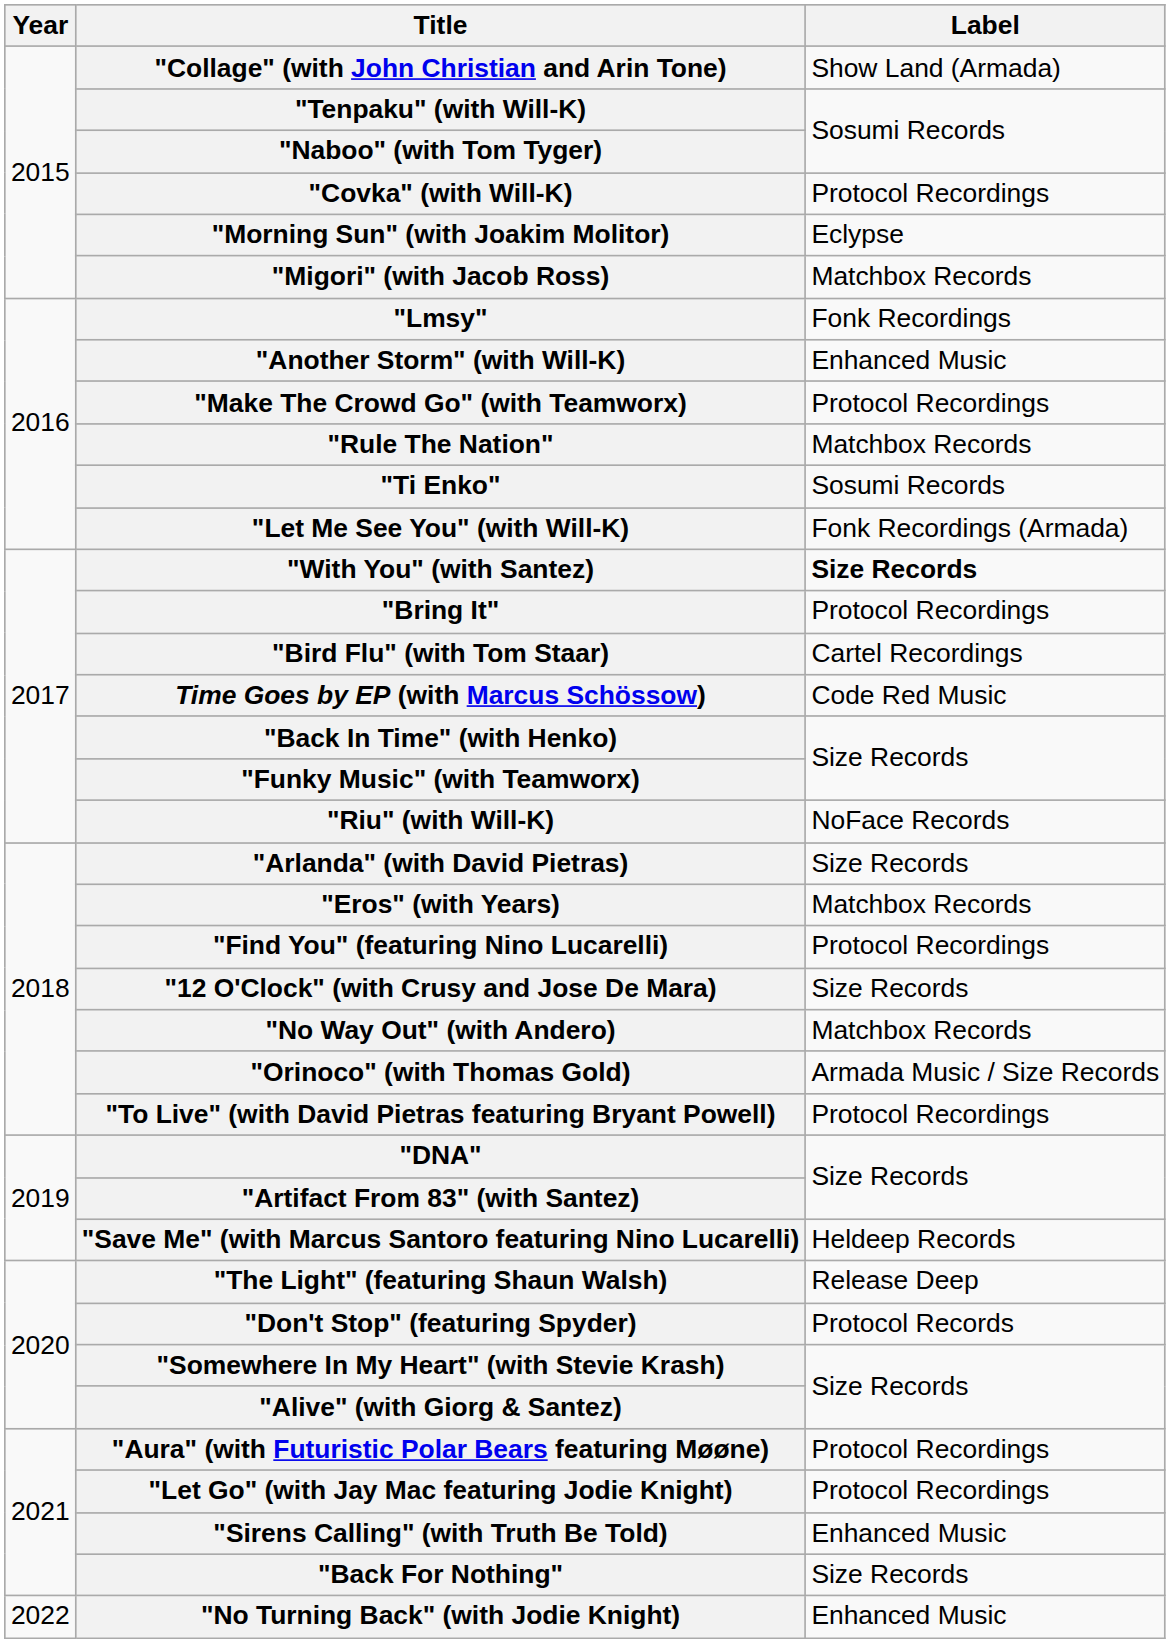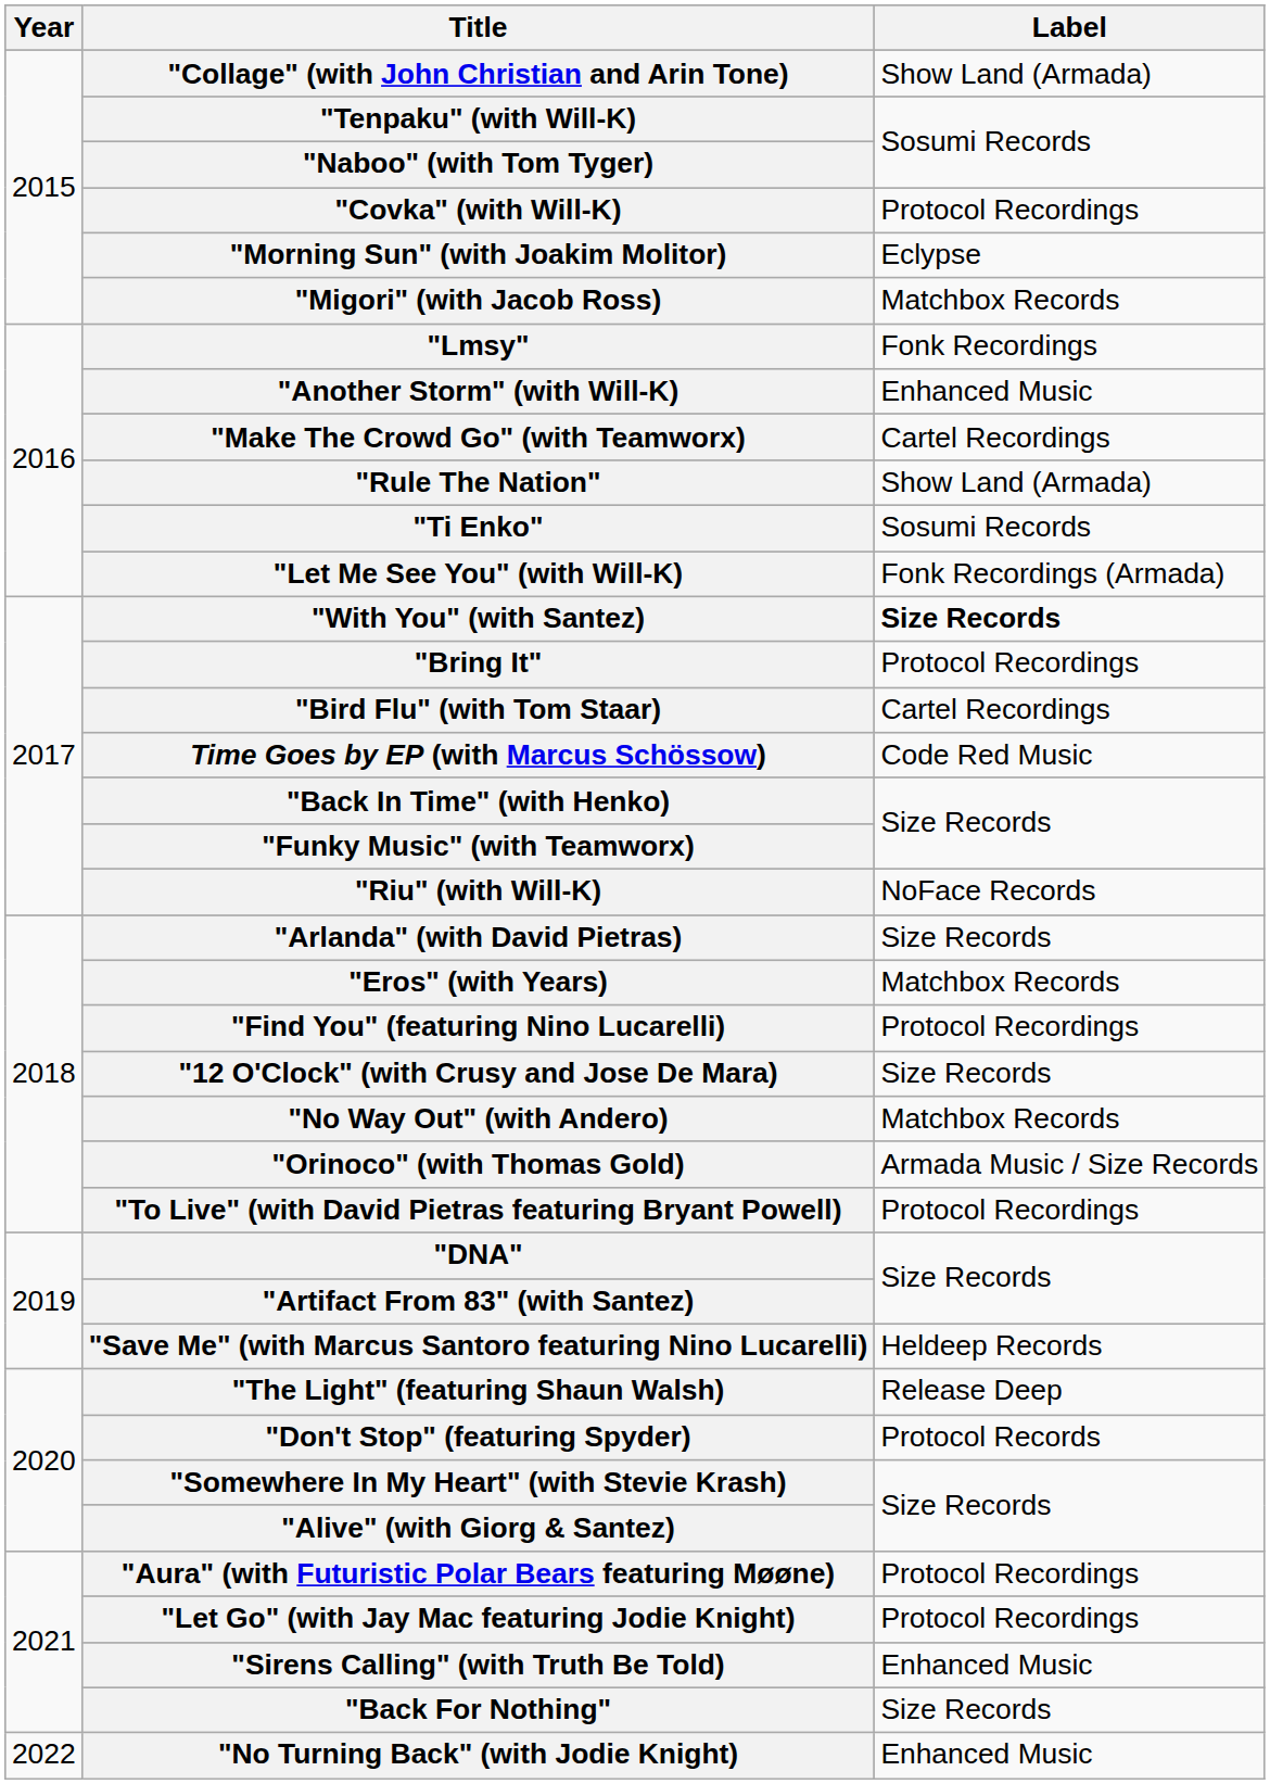"Make The Crowd Go" (with Teamworx) | Label: Protocol Recordings -> Cartel Recordings
"Rule The Nation" | Label: Matchbox Records -> Show Land (Armada)
